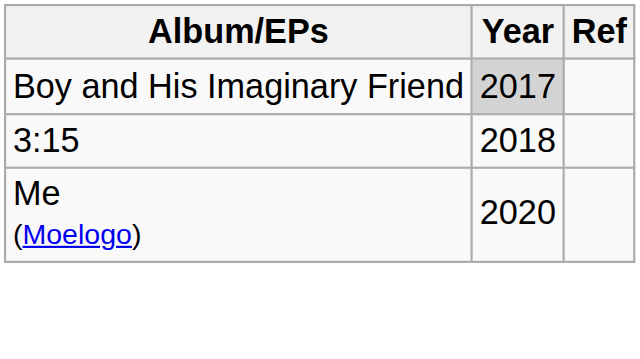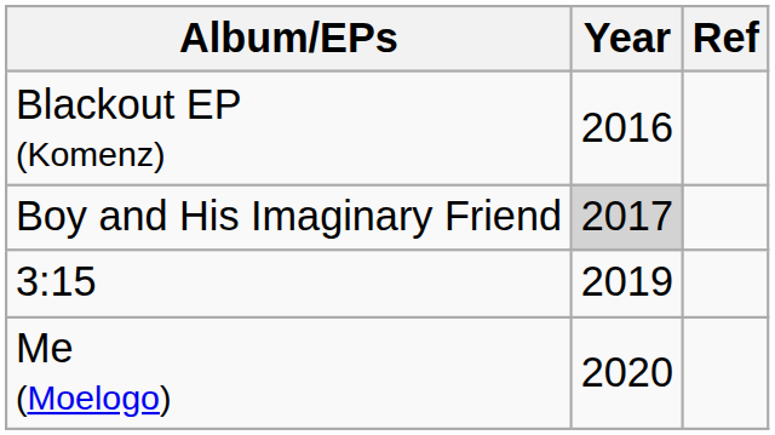+ row: Blackout EP (Komenz) | 2016
3:15 | Year: 2018 -> 2019
